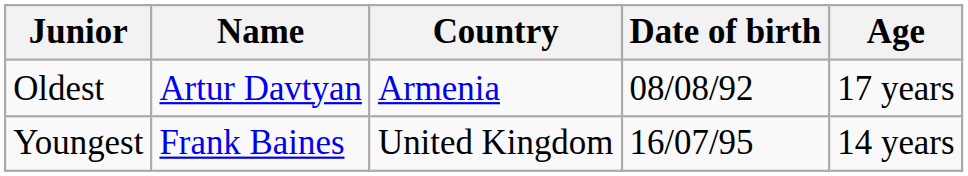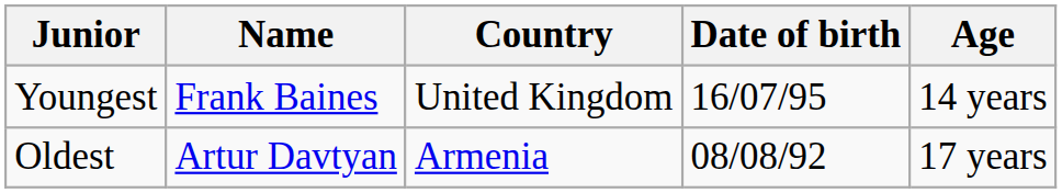rows swapped: Youngest <-> Oldest
